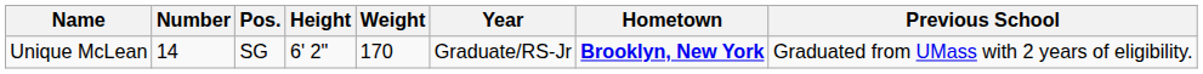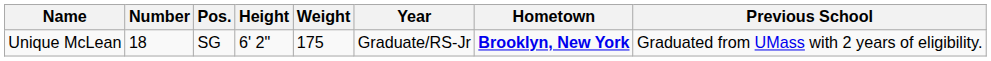Unique McLean | Number: 14 -> 18
Unique McLean | Weight: 170 -> 175
